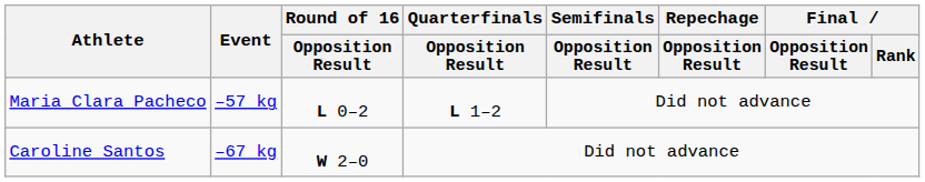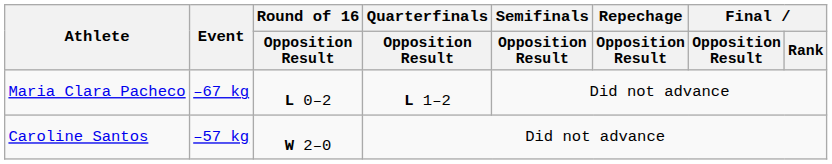Maria Clara Pacheco | Event: –57 kg -> –67 kg
Caroline Santos | Event: –67 kg -> –57 kg
